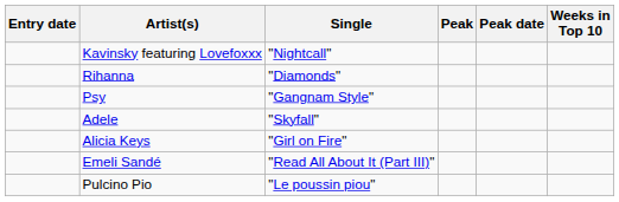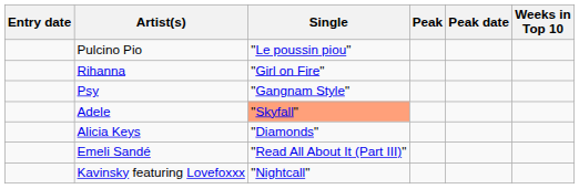rows swapped: Kavinsky featuring Lovefoxxx <-> Pulcino Pio
Rihanna | Single: "Diamonds" -> "Girl on Fire"
Adele | Single: no background -> lightsalmon background
Alicia Keys | Single: "Girl on Fire" -> "Diamonds"
